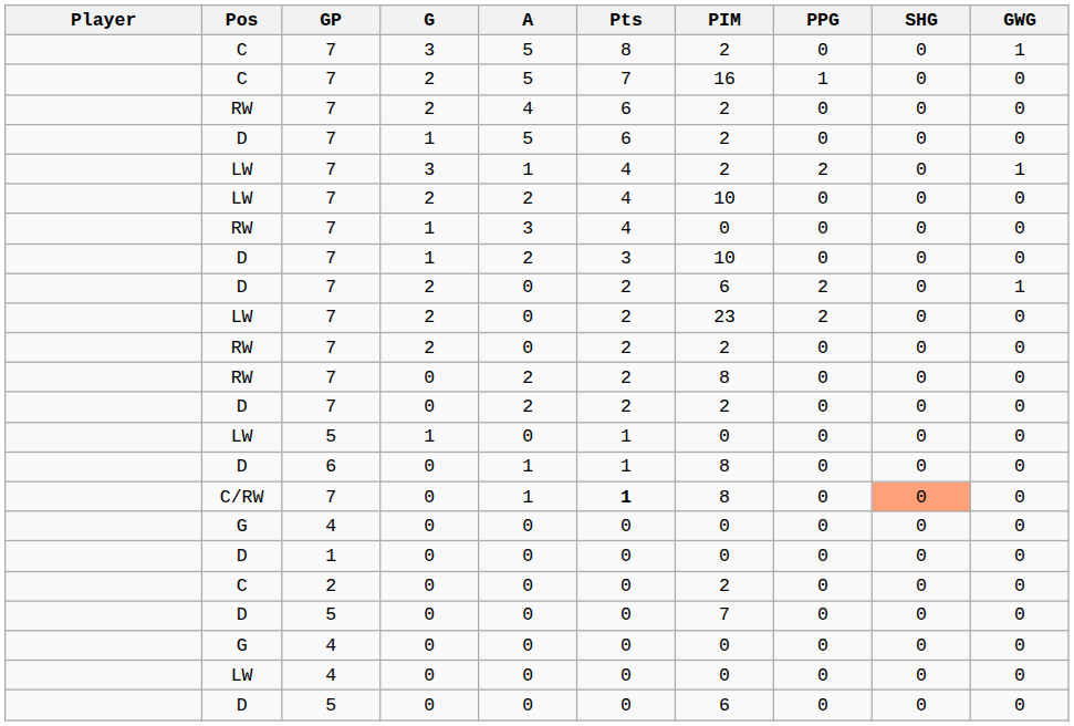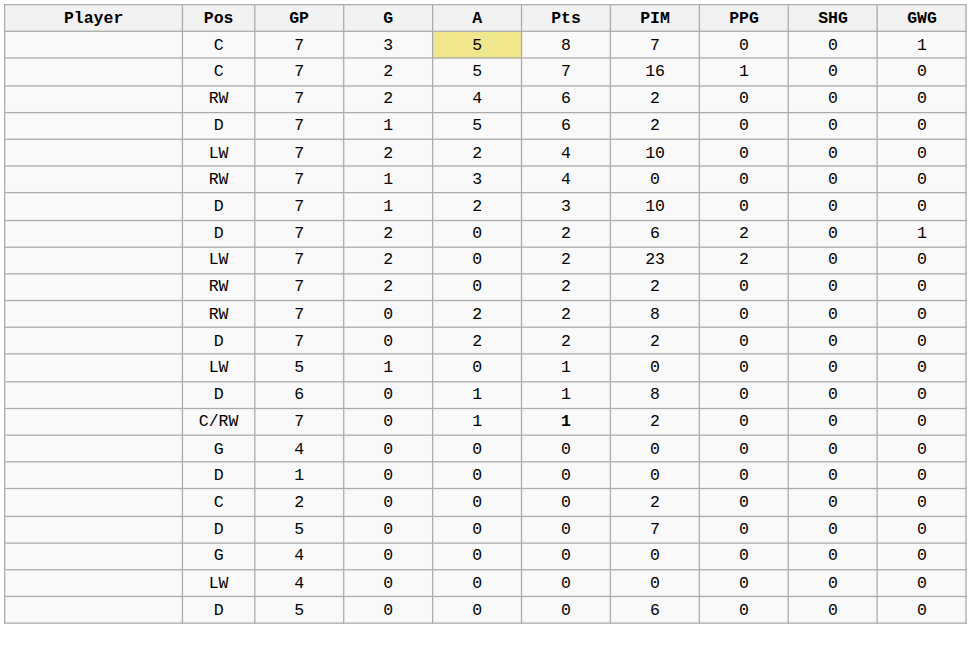C / 3 | A: no background -> khaki background
C / 3 | PIM: 2 -> 7
- row: LW | 7 | 3 | 1 | 4 | 2 | 2 | 0 | 1
C/RW | PIM: 8 -> 2
C/RW | SHG: lightsalmon background -> no background
